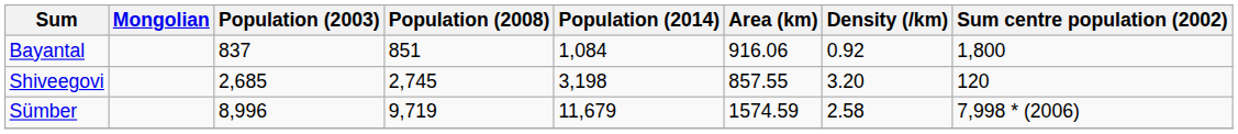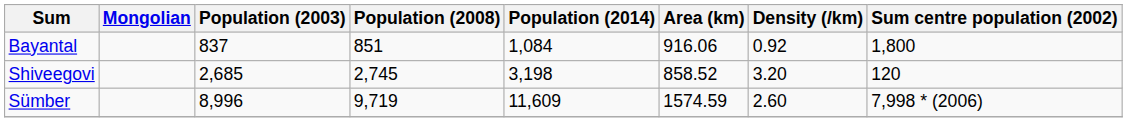Shiveegovi | Area (km): 857.55 -> 858.52
Sümber | Population (2014): 11,679 -> 11,609
Sümber | Density (/km): 2.58 -> 2.60
